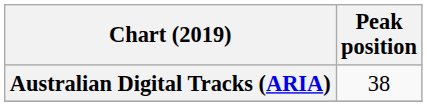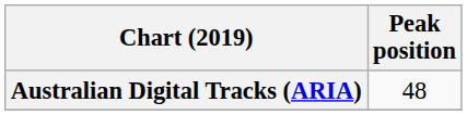Australian Digital Tracks (ARIA) | Peak position: 38 -> 48
